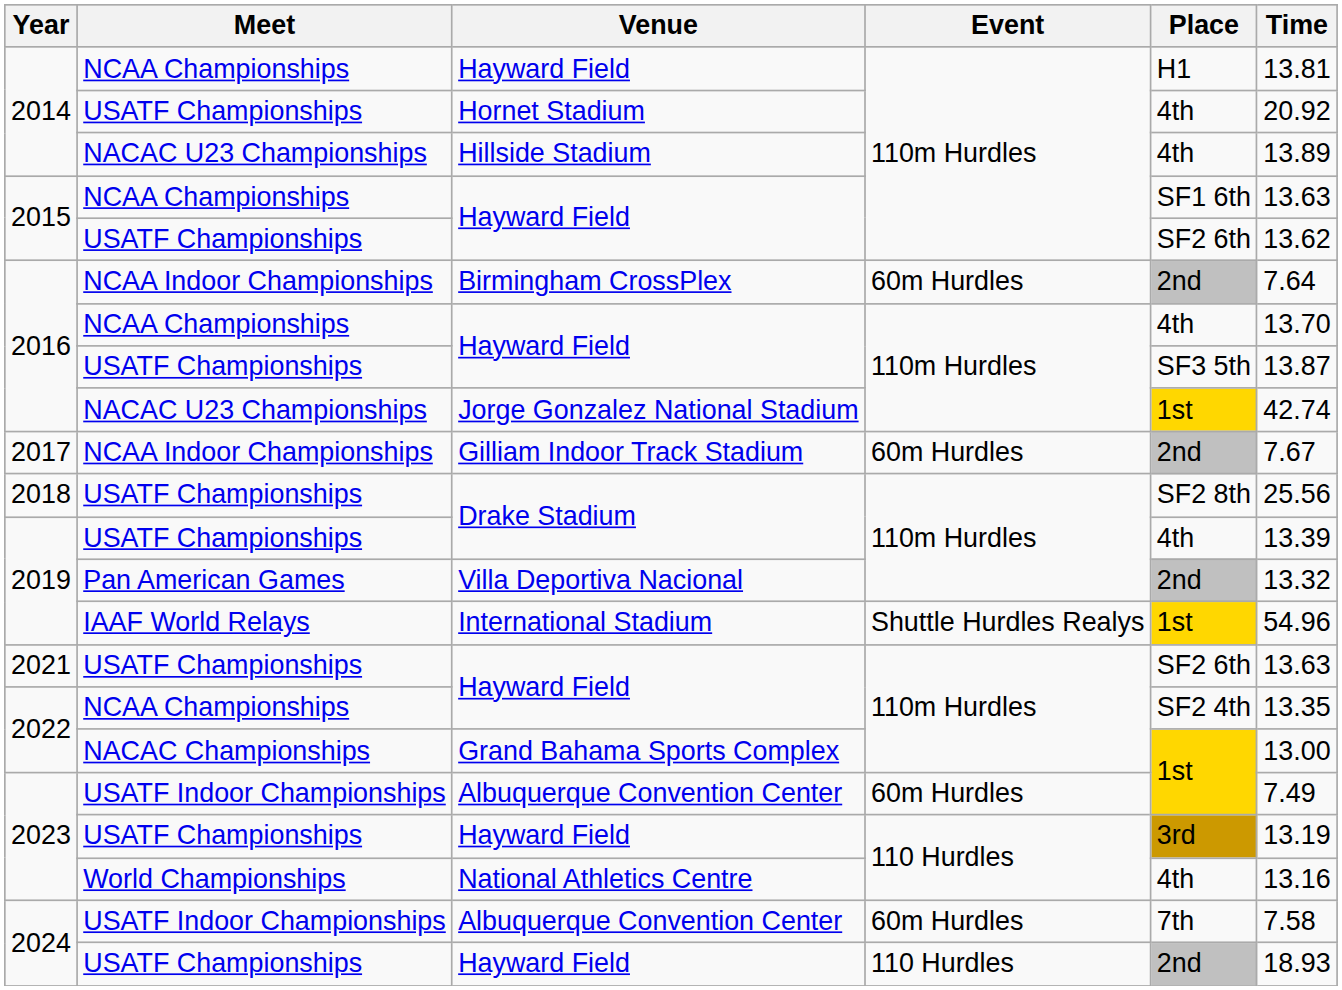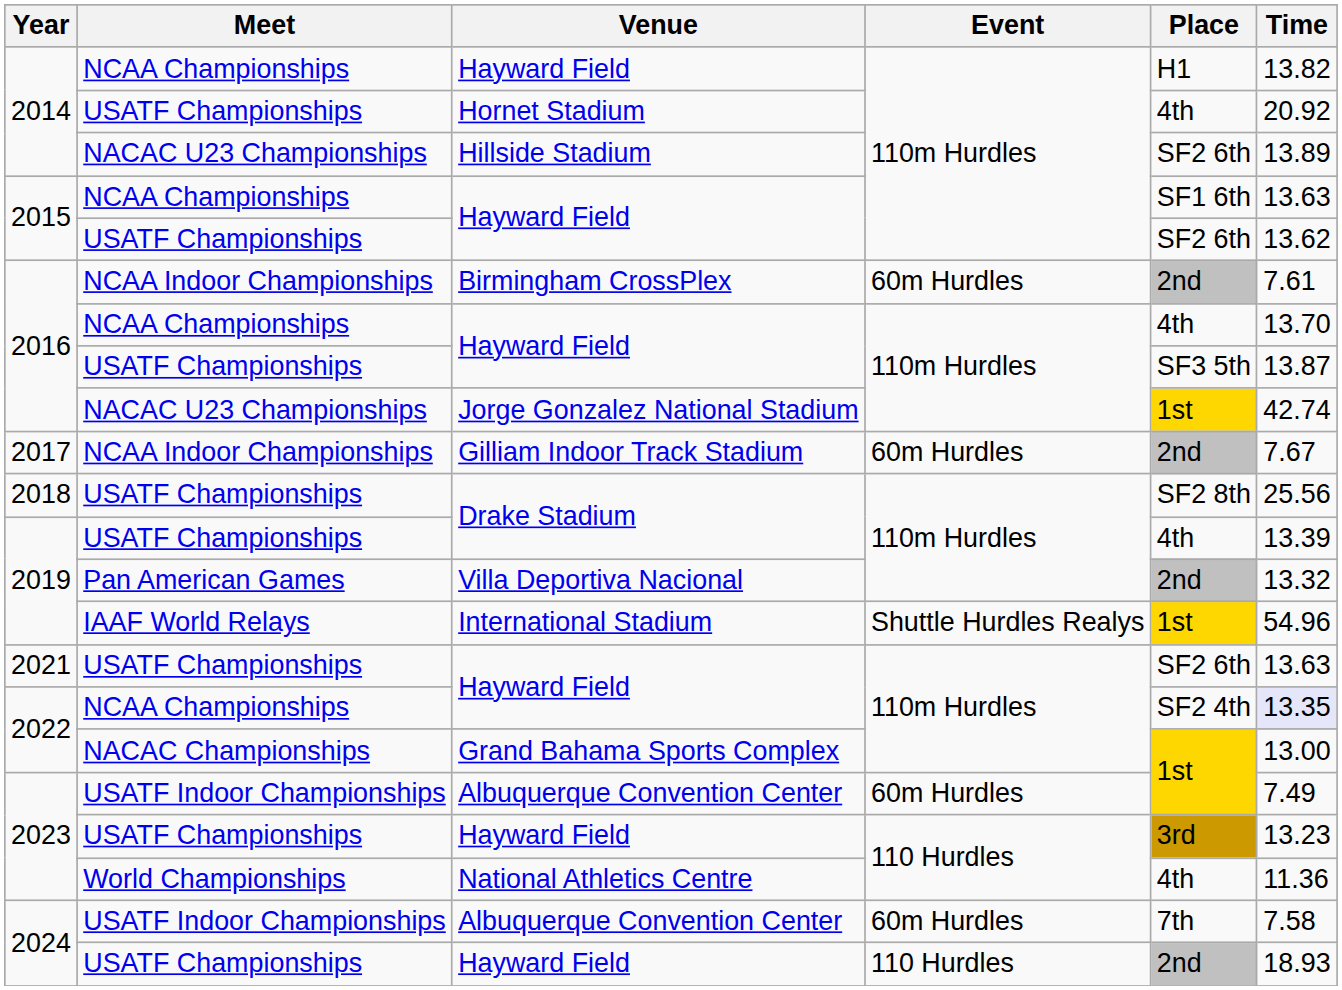2014 / Hayward Field | Time: 13.81 -> 13.82
Hillside Stadium | Place: 4th -> SF2 6th
Birmingham CrossPlex | Time: 7.64 -> 7.61
2022 / Hayward Field | Time: no background -> lavender background
2023 / Hayward Field | Time: 13.19 -> 13.23
National Athletics Centre | Time: 13.16 -> 11.36
